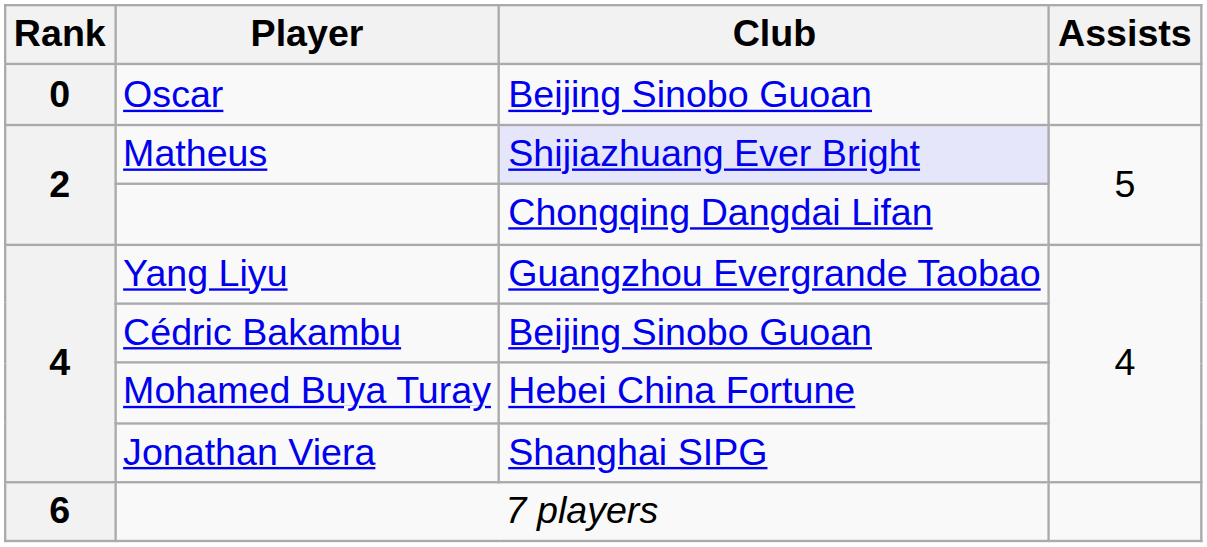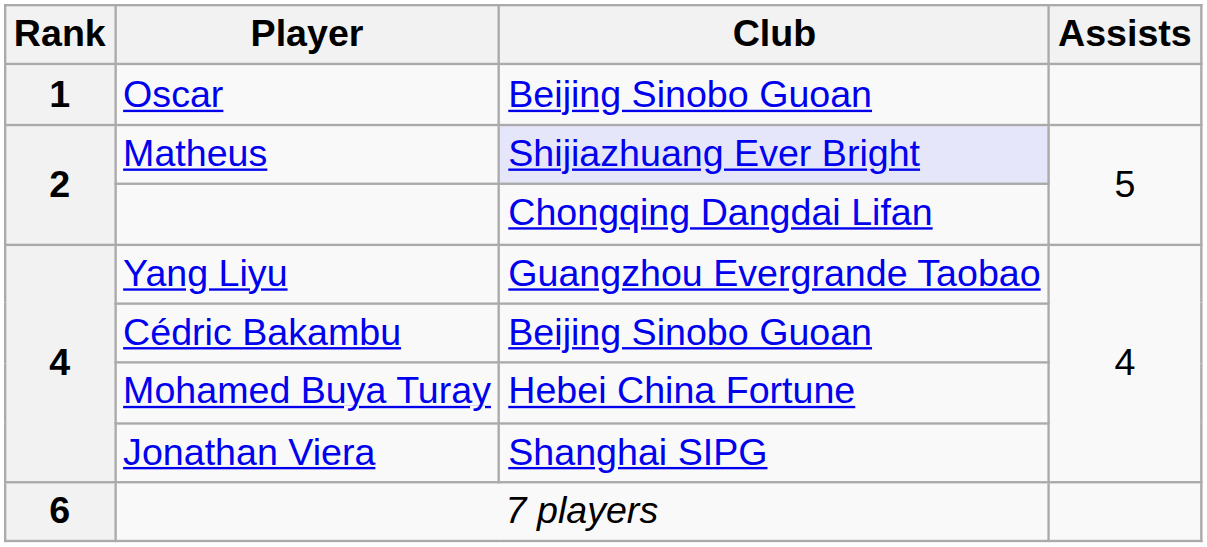Oscar | Rank: 0 -> 1
